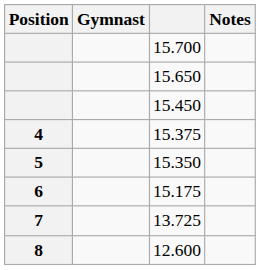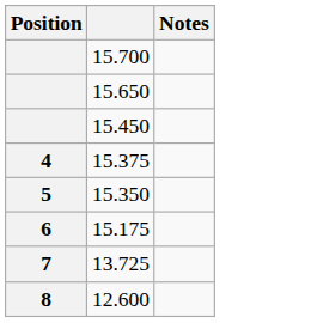- column: Gymnast
